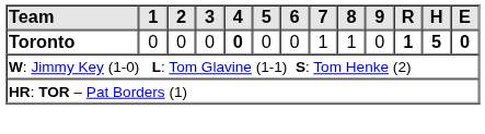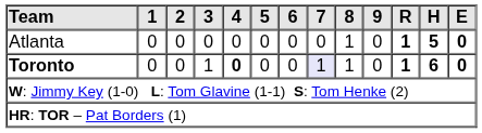+ row: Atlanta | 0 | 0 | 0 | 0 | 0 | 0 | 0 | 1 | 0 | 1 | 5 | 0
Toronto | 3: 0 -> 1
Toronto | 7: no background -> lavender background
Toronto | H: 5 -> 6
